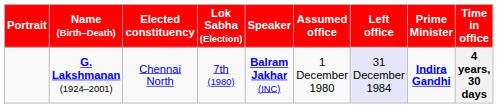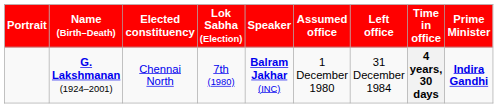columns swapped: Time in office <-> Prime Minister
G. Lakshmanan (1924–2001) | Left office: lavender background -> no background
